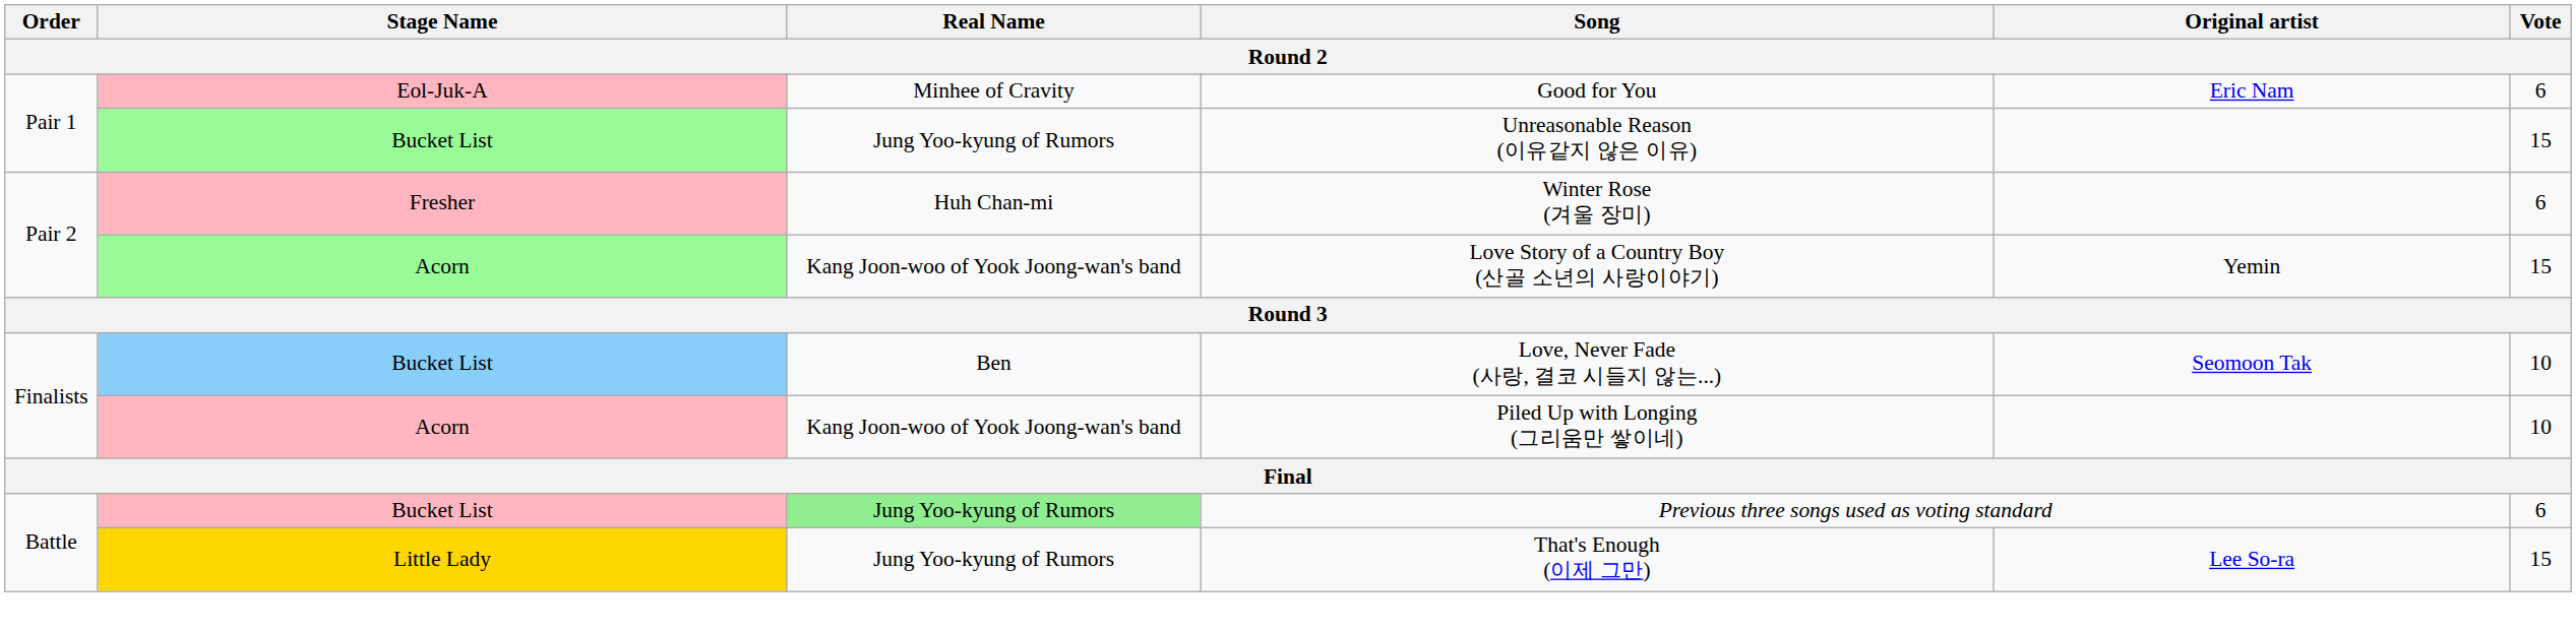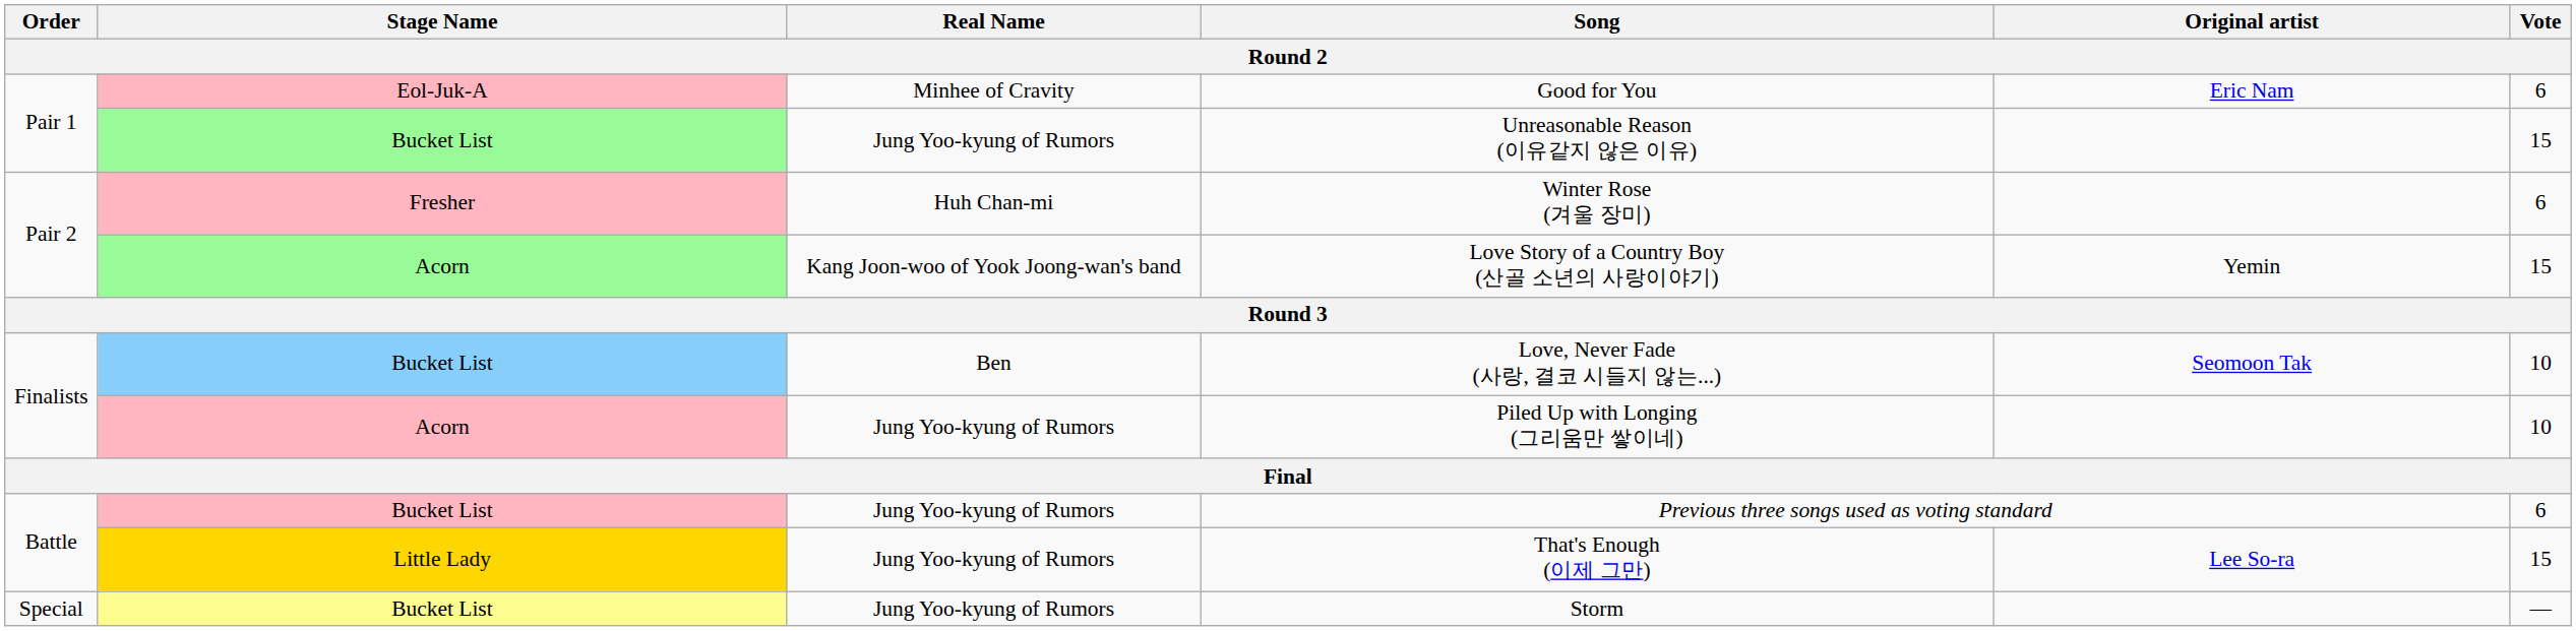Piled Up with Longing (그리움만 쌓이네) | Real Name: Kang Joon-woo of Yook Joong-wan's band -> Jung Yoo-kyung of Rumors
Previous three songs used as voting standard | Real Name: lightgreen background -> no background
+ row: Special | Bucket List | Jung Yoo-kyung of Rumors | Storm | —
